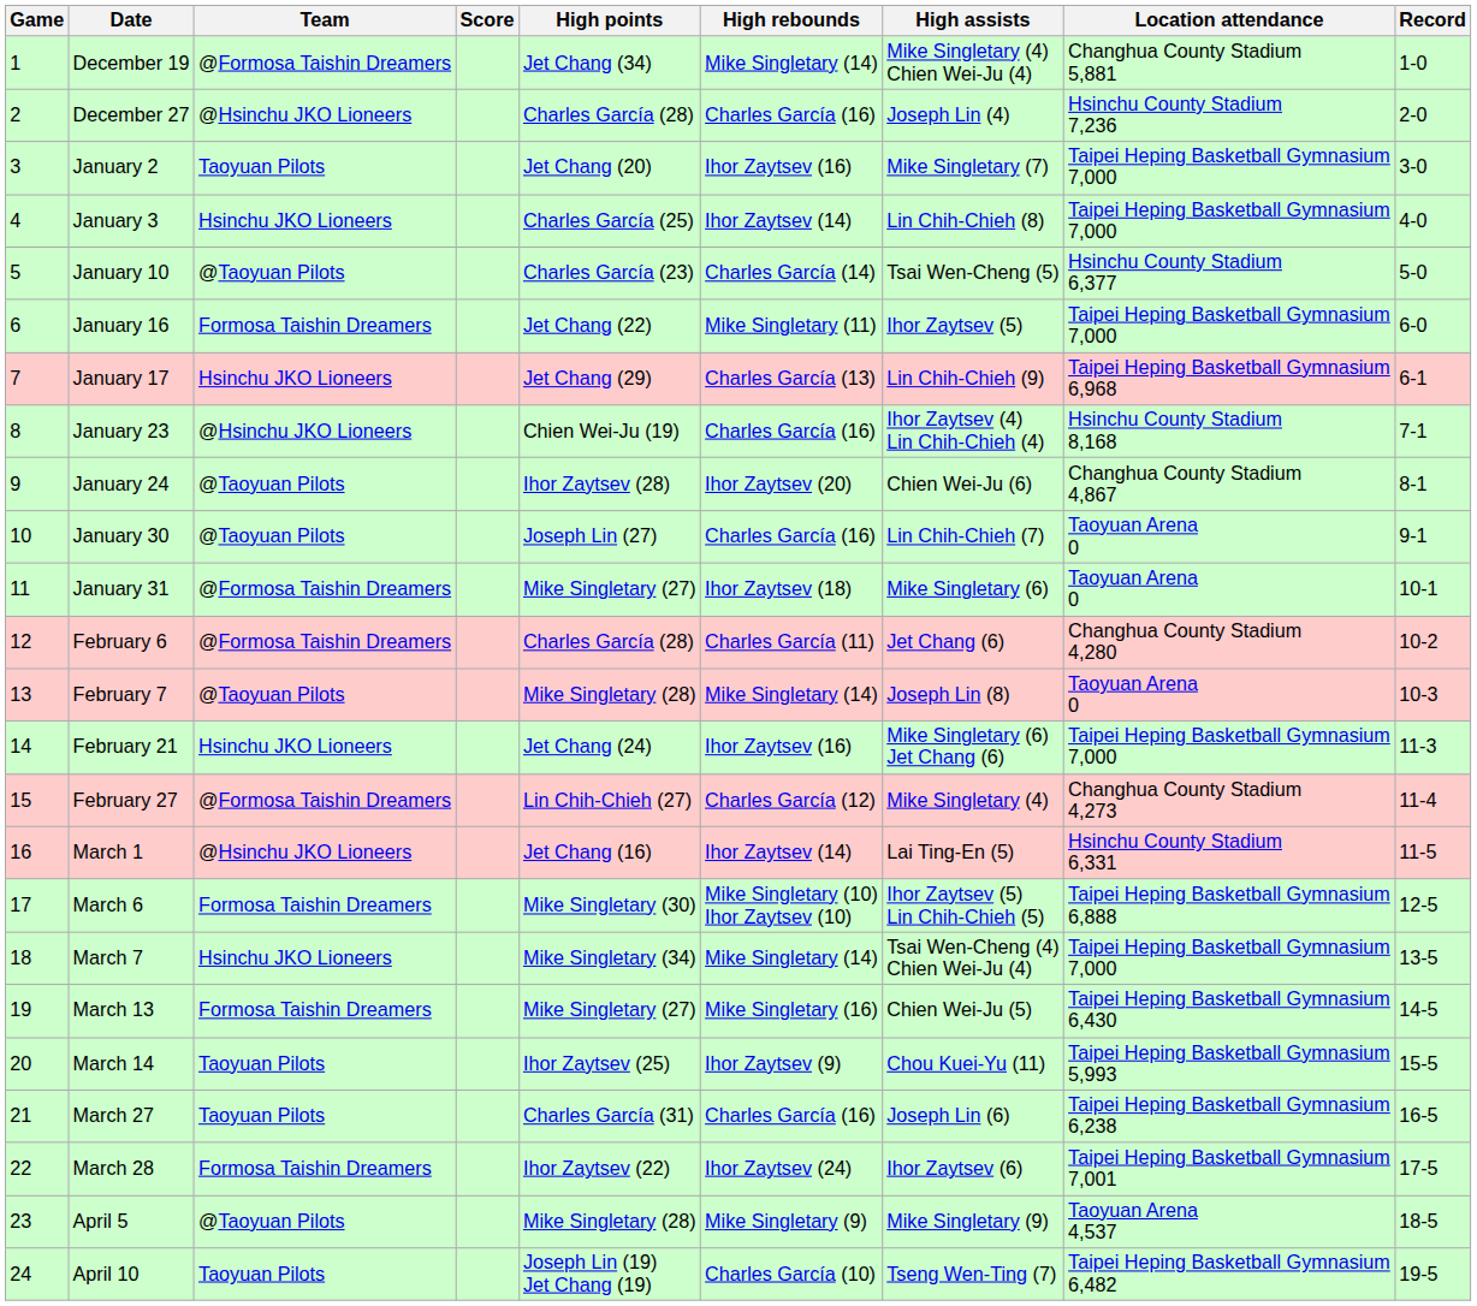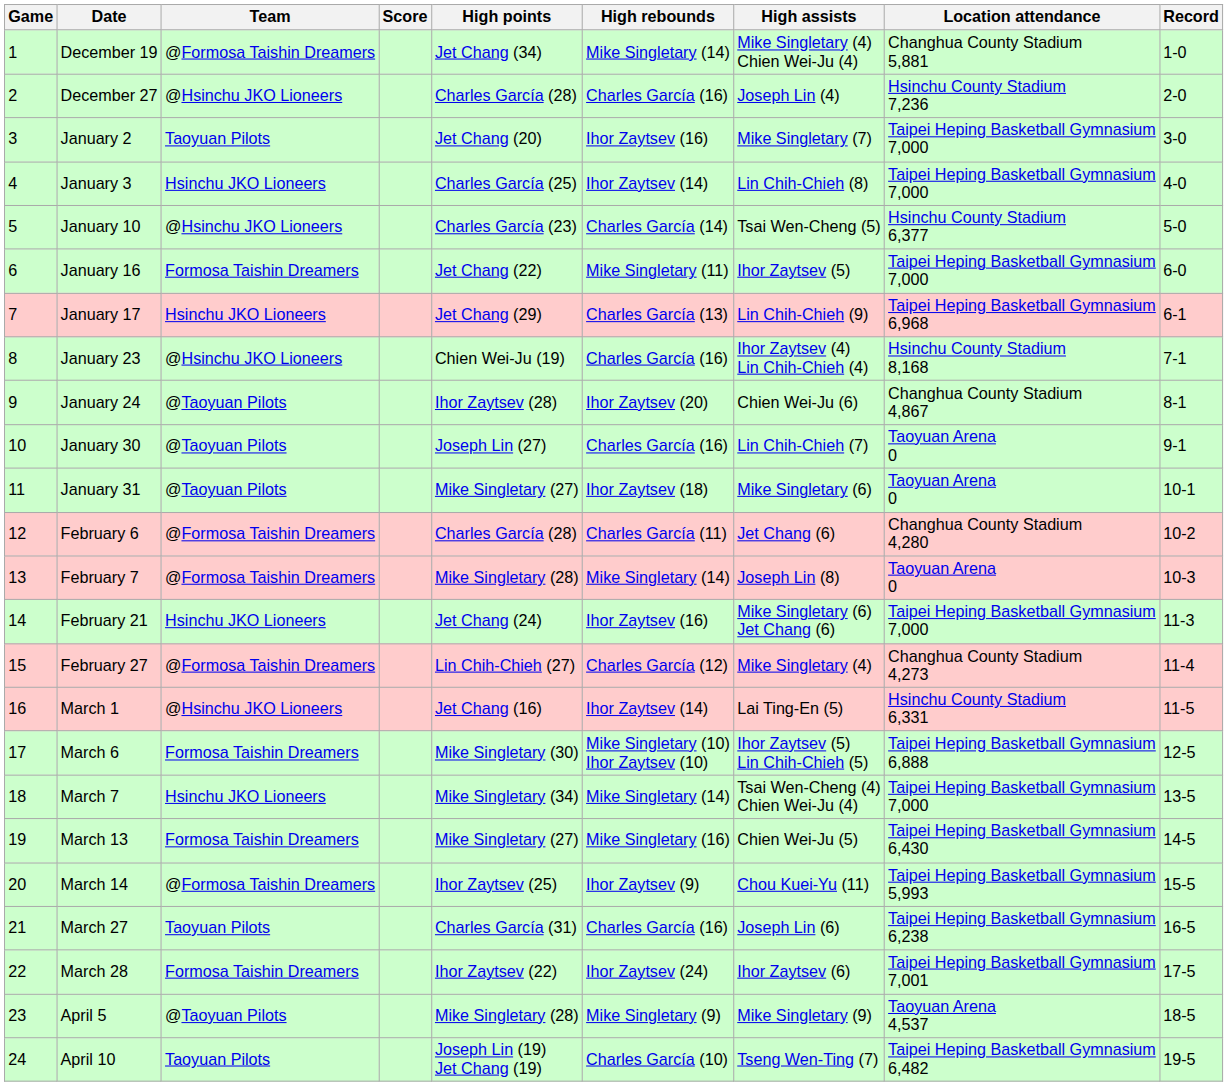January 10 | Team: @Taoyuan Pilots -> @Hsinchu JKO Lioneers
January 31 | Team: @Formosa Taishin Dreamers -> @Taoyuan Pilots
February 7 | Team: @Taoyuan Pilots -> @Formosa Taishin Dreamers
March 14 | Team: Taoyuan Pilots -> @Formosa Taishin Dreamers
